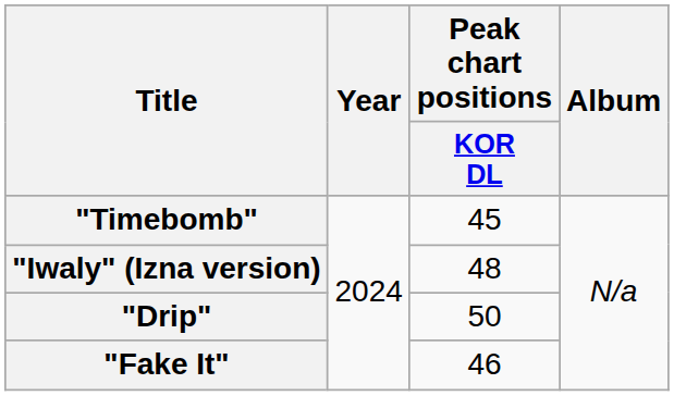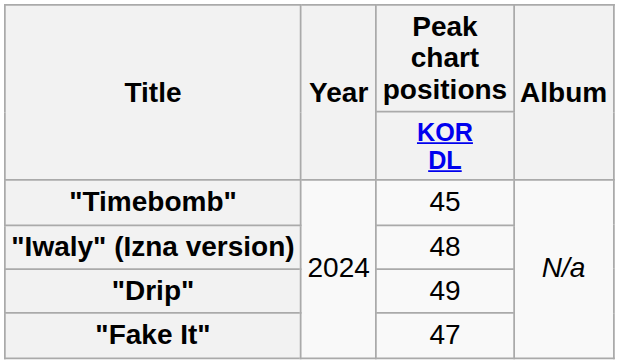"Drip" | Peak chart positions / KOR DL: 50 -> 49
"Fake It" | Peak chart positions / KOR DL: 46 -> 47
